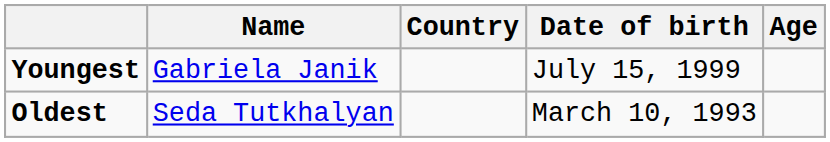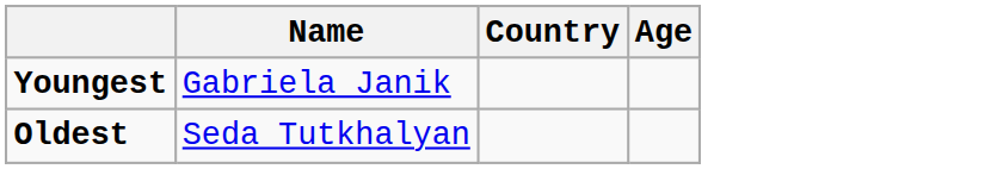- column: Date of birth | July 15, 1999 | March 10, 1993
